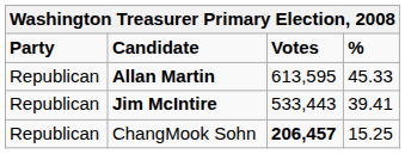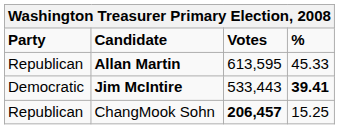Jim McIntire | Party: Republican -> Democratic
Jim McIntire | %: normal -> bold
